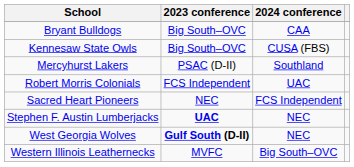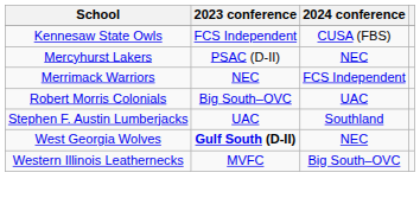- row: Bryant Bulldogs | Big South–OVC | CAA
Kennesaw State Owls | 2023 conference: Big South–OVC -> FCS Independent
Mercyhurst Lakers | 2024 conference: Southland -> NEC
+ row: Merrimack Warriors | NEC | FCS Independent
Robert Morris Colonials | 2023 conference: FCS Independent -> Big South–OVC
- row: Sacred Heart Pioneers | NEC | FCS Independent
Stephen F. Austin Lumberjacks | 2023 conference: bold -> normal
Stephen F. Austin Lumberjacks | 2024 conference: NEC -> Southland
